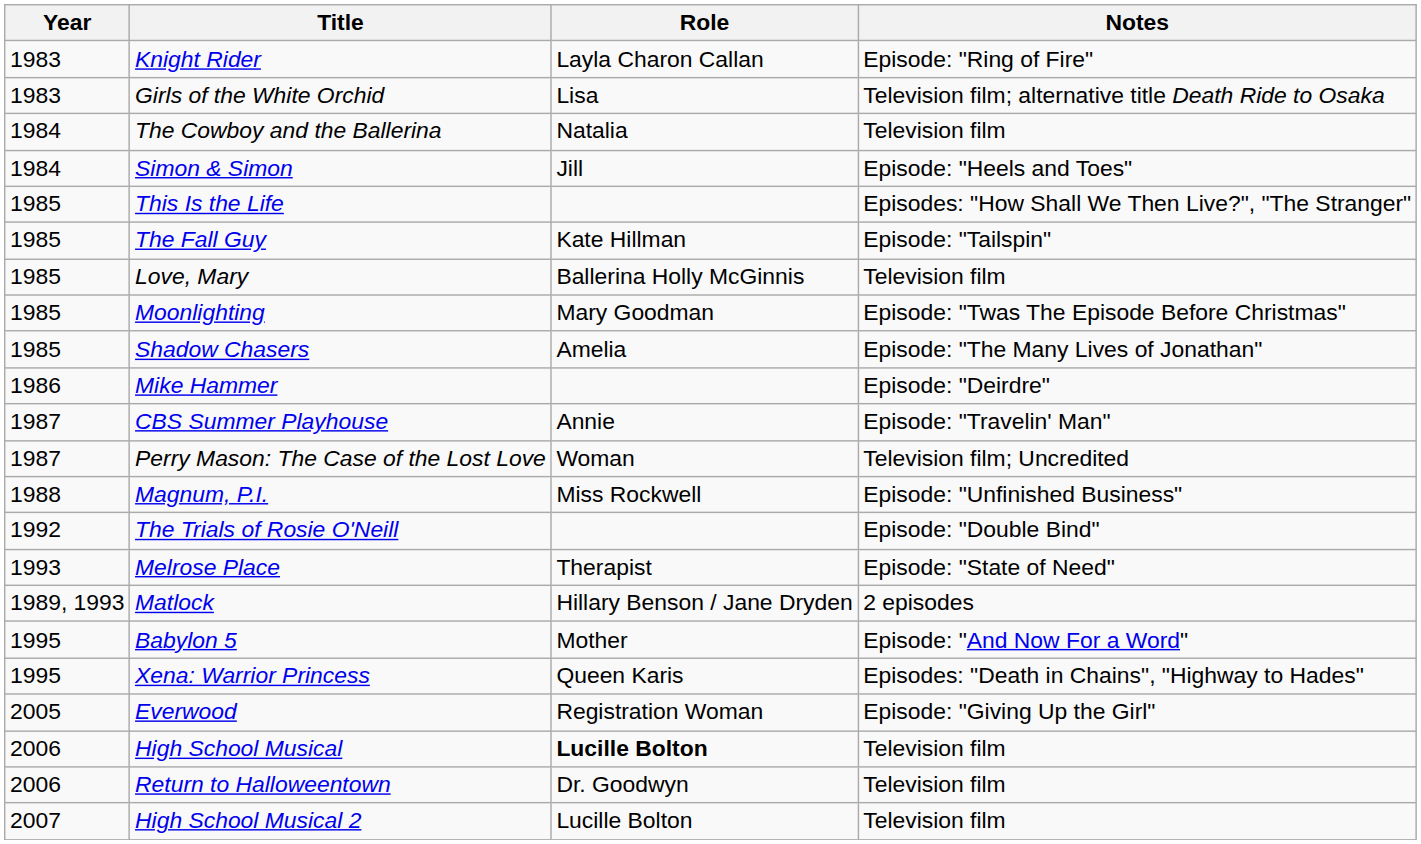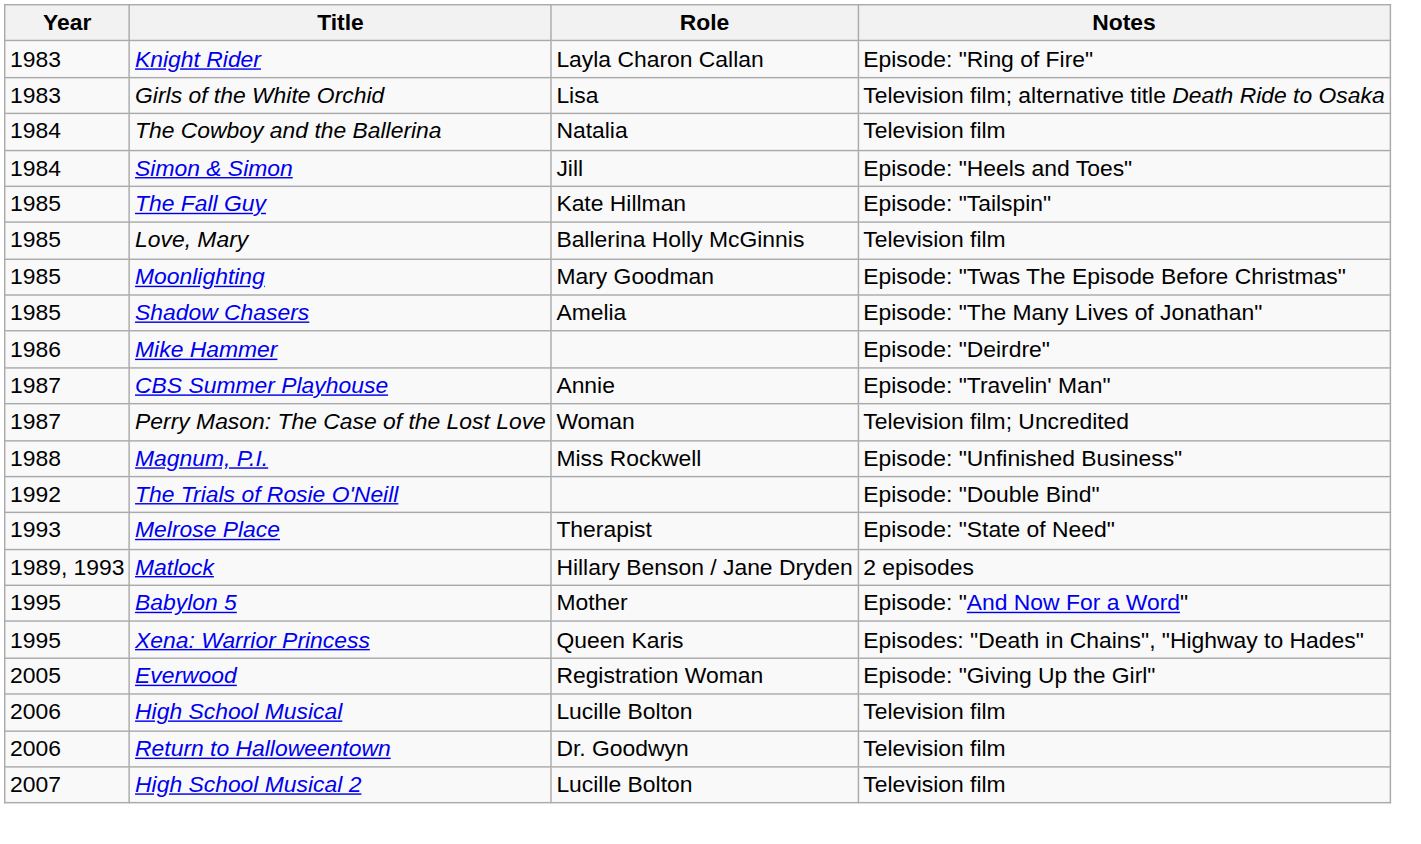- row: 1985 | This Is the Life | Episodes: "How Shall We Then Live?", "The Stranger"
High School Musical | Role: bold -> normal
